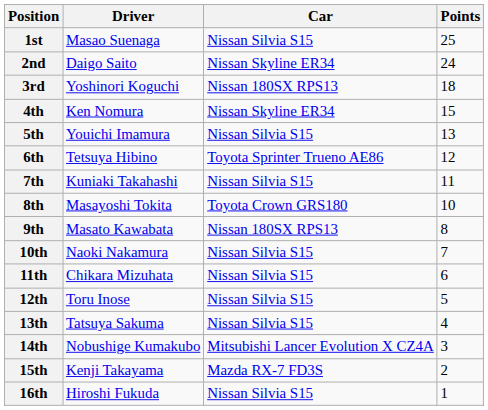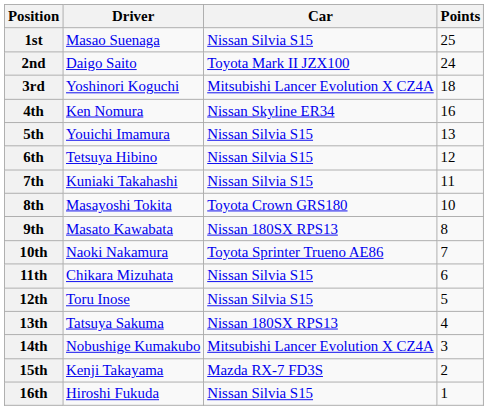2nd | Car: Nissan Skyline ER34 -> Toyota Mark II JZX100
3rd | Car: Nissan 180SX RPS13 -> Mitsubishi Lancer Evolution X CZ4A
4th | Points: 15 -> 16
6th | Car: Toyota Sprinter Trueno AE86 -> Nissan Silvia S15
10th | Car: Nissan Silvia S15 -> Toyota Sprinter Trueno AE86
13th | Car: Nissan Silvia S15 -> Nissan 180SX RPS13
